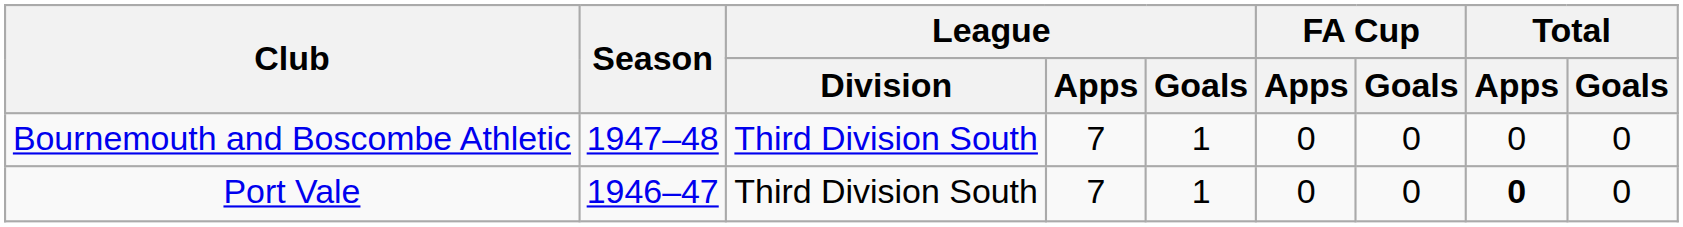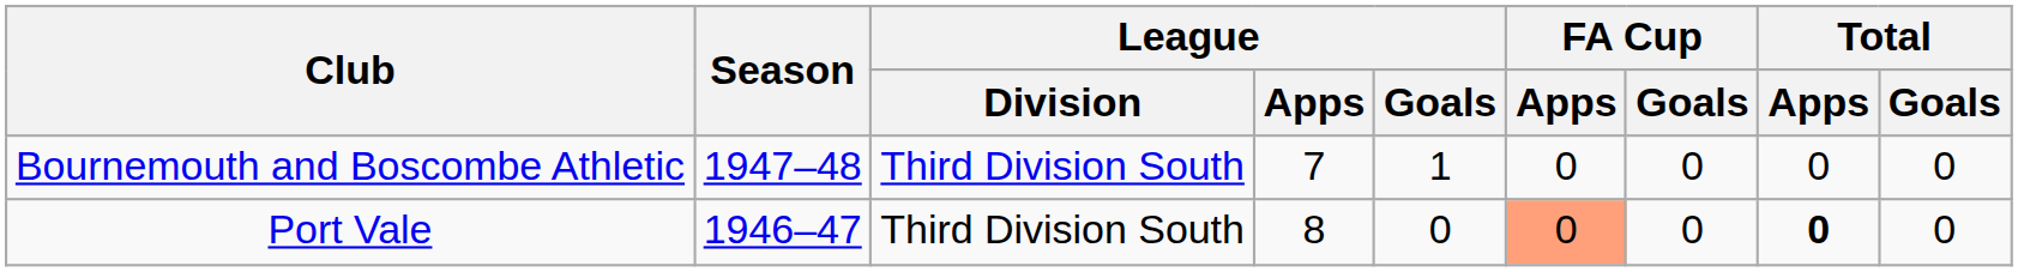Port Vale | League / Apps: 7 -> 8
Port Vale | League / Goals: 1 -> 0
Port Vale | FA Cup / Apps: no background -> lightsalmon background
